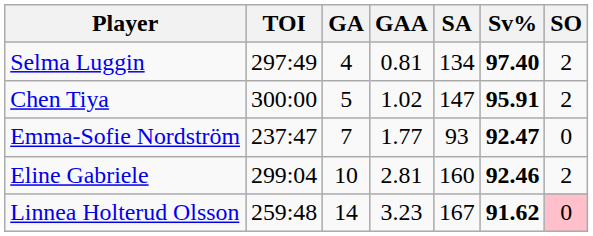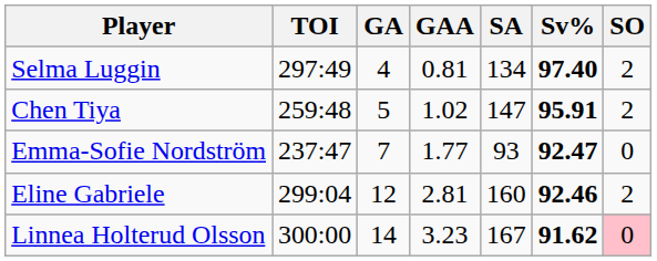Chen Tiya | TOI: 300:00 -> 259:48
Eline Gabriele | GA: 10 -> 12
Linnea Holterud Olsson | TOI: 259:48 -> 300:00
